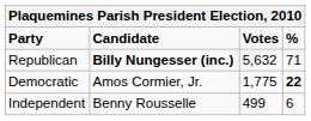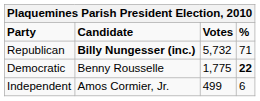Republican | Votes: 5,632 -> 5,732
Democratic | Candidate: Amos Cormier, Jr. -> Benny Rousselle
Independent | Candidate: Benny Rousselle -> Amos Cormier, Jr.
